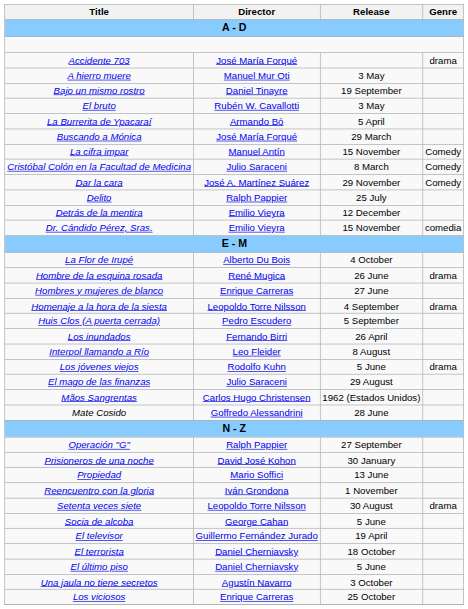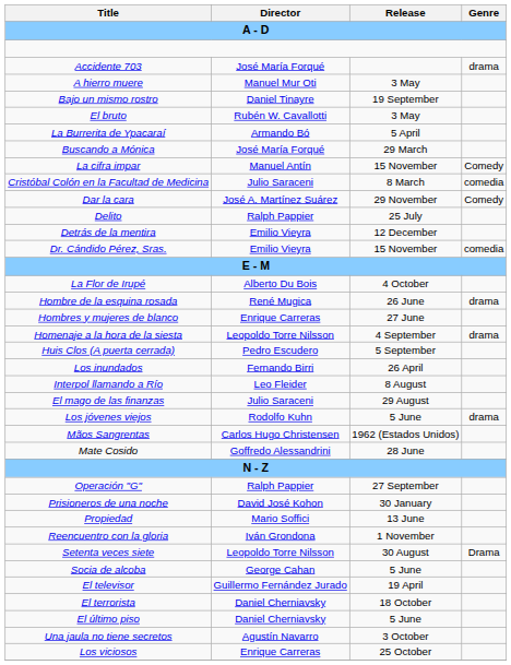Cristóbal Colón en la Facultad de Medicina | Genre: Comedy -> comedia
rows swapped: Los jóvenes viejos <-> El mago de las finanzas
Setenta veces siete | Genre: drama -> Drama
